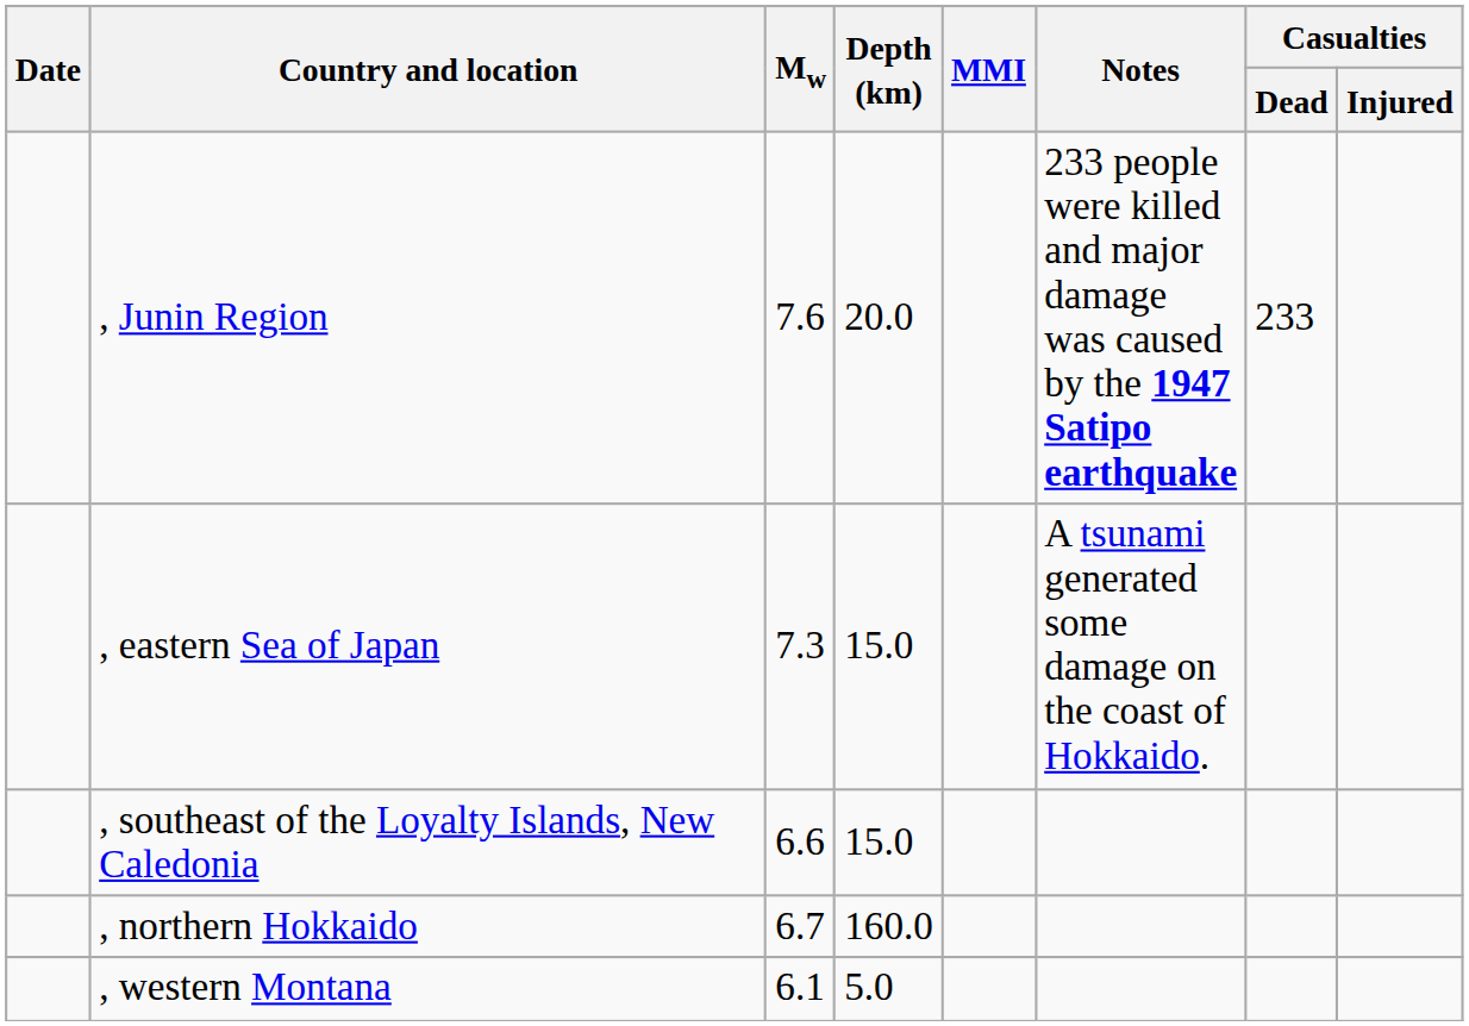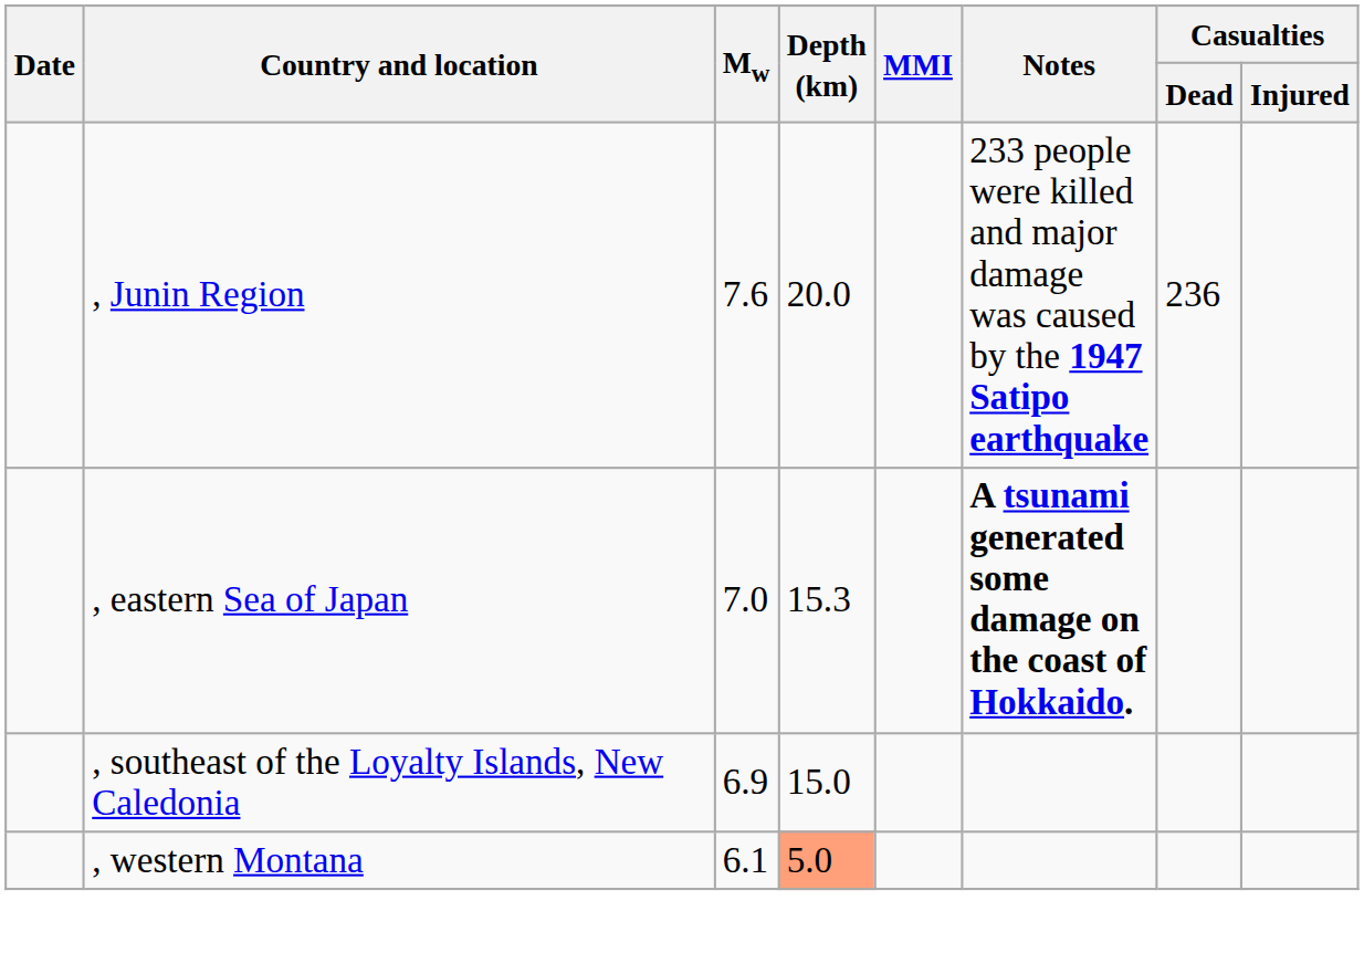, Junin Region | Casualties / Dead: 233 -> 236
, eastern Sea of Japan | Mw: 7.3 -> 7.0
, eastern Sea of Japan | Depth (km): 15.0 -> 15.3
, eastern Sea of Japan | Notes: normal -> bold
, southeast of the Loyalty Islands, New Caledonia | Mw: 6.6 -> 6.9
- row: , northern Hokkaido | 6.7 | 160.0
, western Montana | Depth (km): no background -> lightsalmon background
